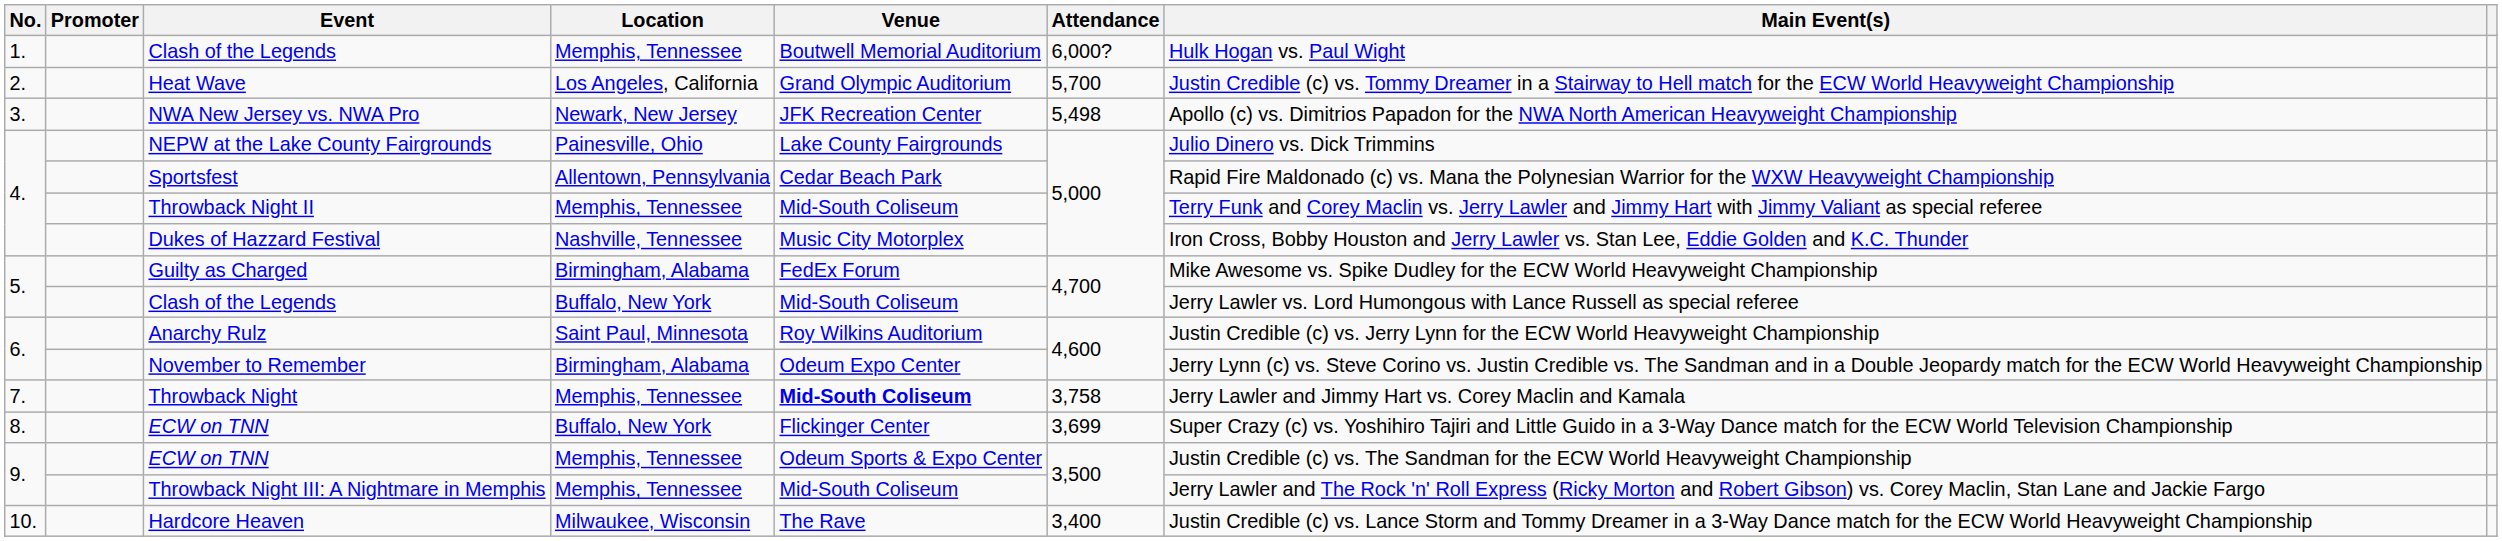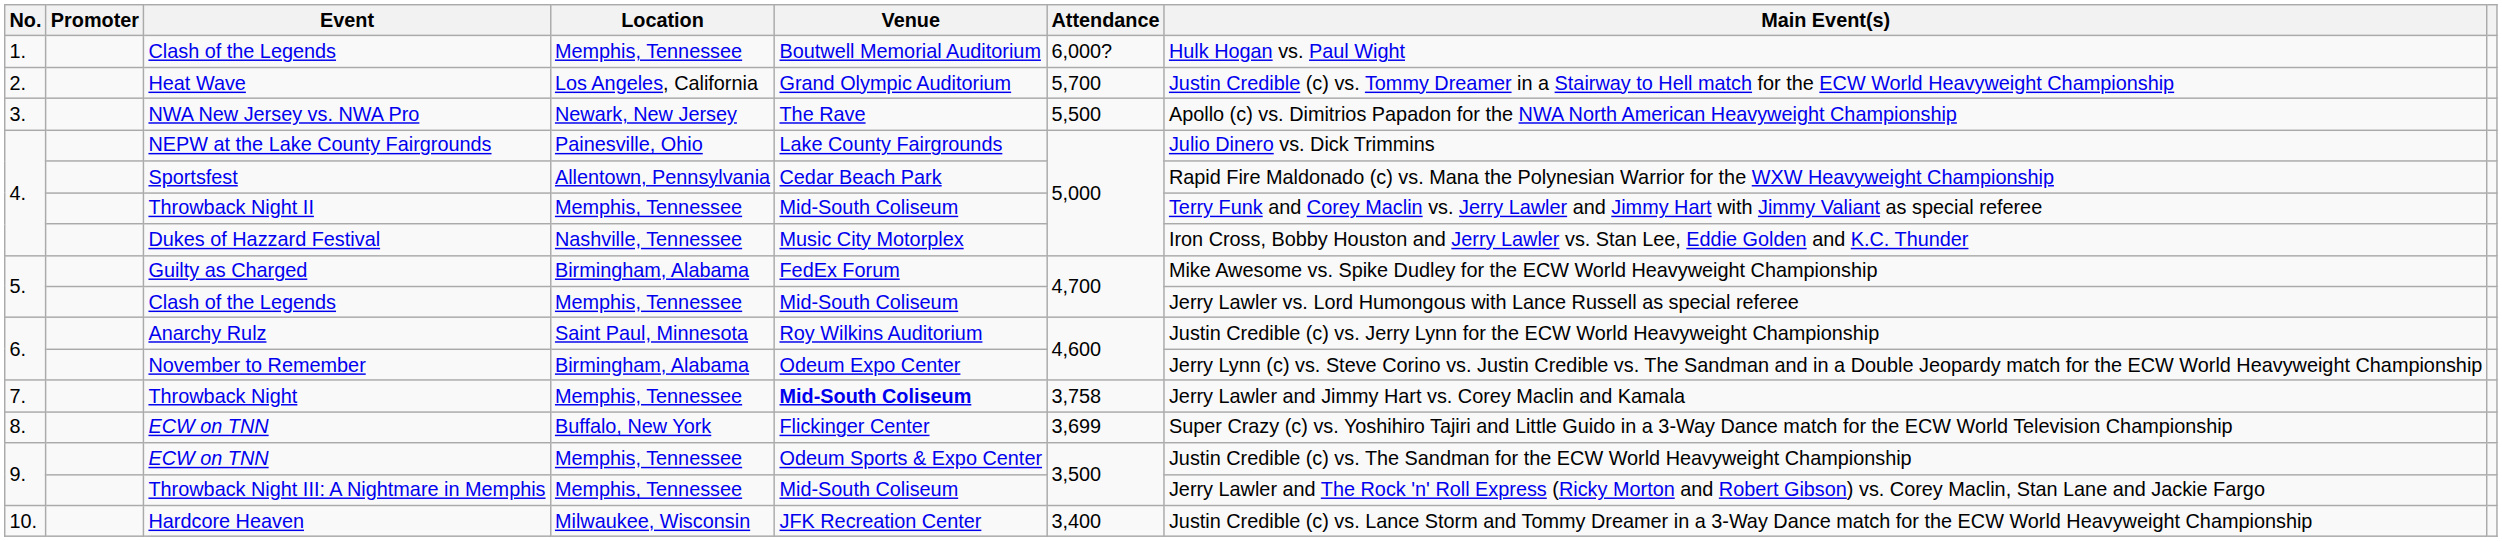NWA New Jersey vs. NWA Pro | Venue: JFK Recreation Center -> The Rave
NWA New Jersey vs. NWA Pro | Attendance: 5,498 -> 5,500
5. / Clash of the Legends | Location: Buffalo, New York -> Memphis, Tennessee
Hardcore Heaven | Venue: The Rave -> JFK Recreation Center
